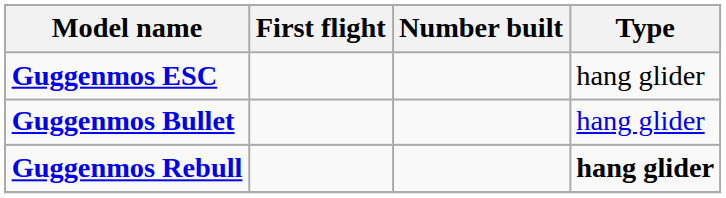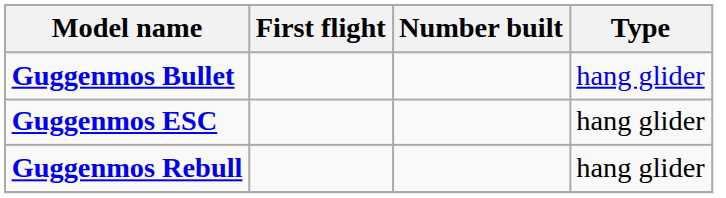rows swapped: Guggenmos Bullet <-> Guggenmos ESC
Guggenmos Rebull | Type: bold -> normal
